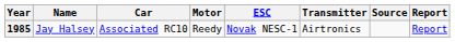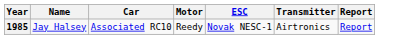- column: Source
